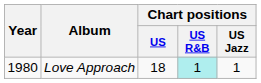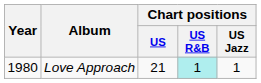Love Approach | Chart positions / US: 18 -> 21
